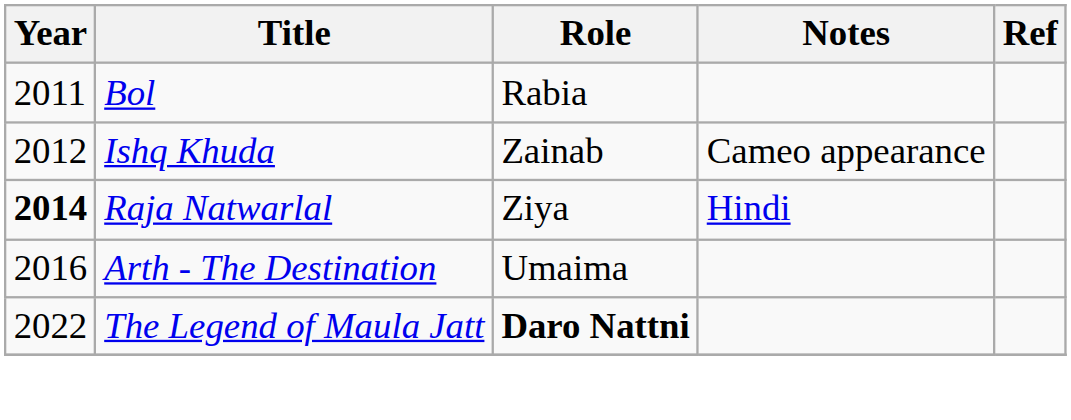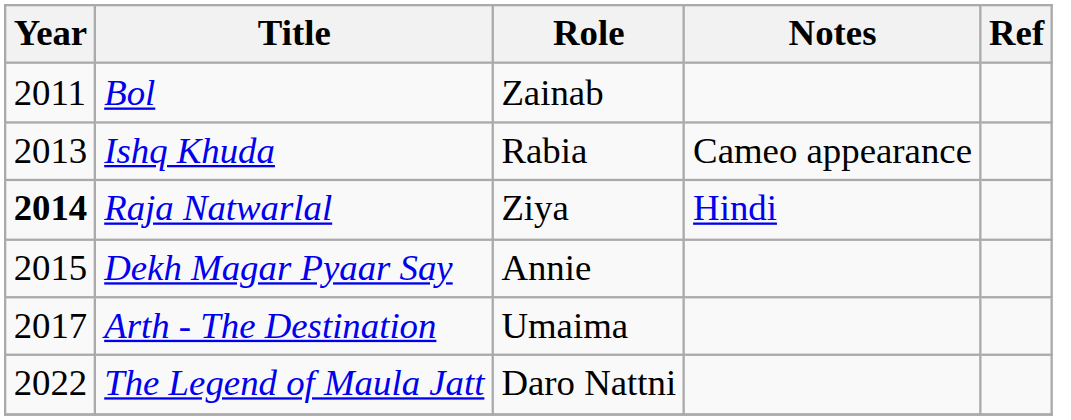Bol | Role: Rabia -> Zainab
Ishq Khuda | Year: 2012 -> 2013
Ishq Khuda | Role: Zainab -> Rabia
+ row: 2015 | Dekh Magar Pyaar Say | Annie
Arth - The Destination | Year: 2016 -> 2017
The Legend of Maula Jatt | Role: bold -> normal
